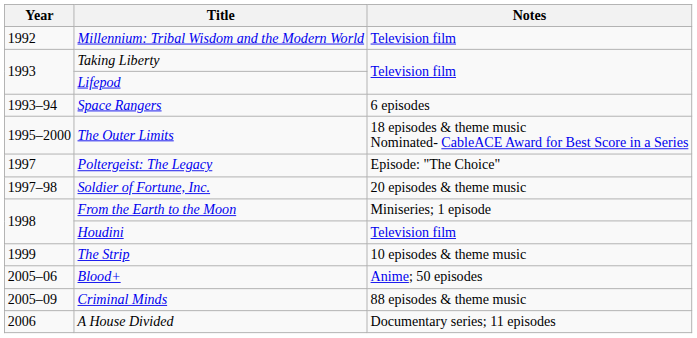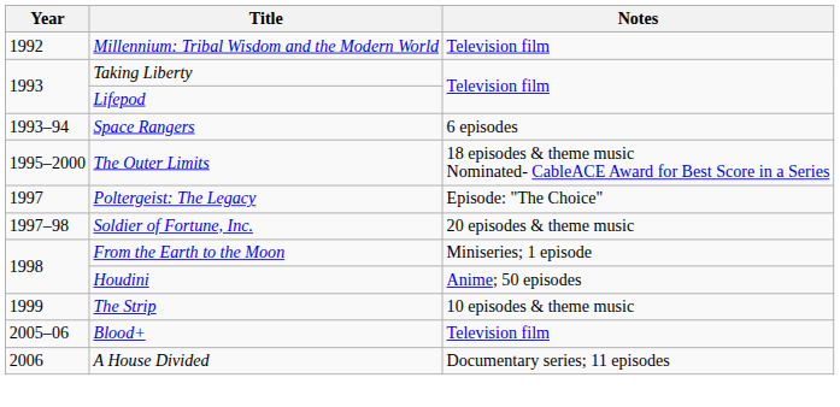Houdini | Notes: Television film -> Anime; 50 episodes
Blood+ | Notes: Anime; 50 episodes -> Television film
- row: 2005–09 | Criminal Minds | 88 episodes & theme music
